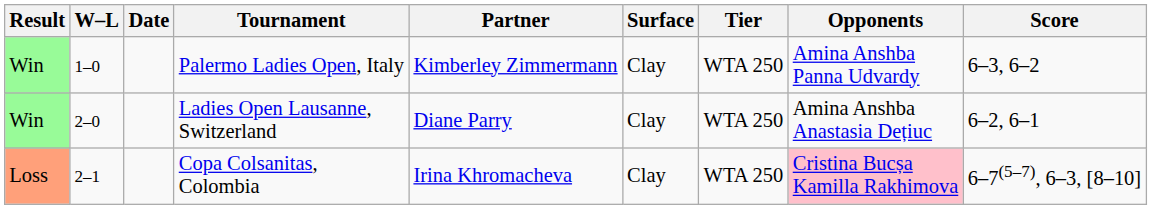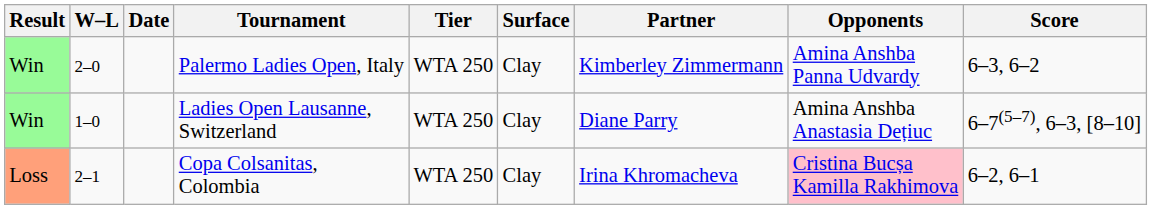columns swapped: Tier <-> Partner
Palermo Ladies Open, Italy | W–L: 1–0 -> 2–0
Ladies Open Lausanne, Switzerland | W–L: 2–0 -> 1–0
Ladies Open Lausanne, Switzerland | Score: 6–2, 6–1 -> 6–7(5–7), 6–3, [8–10]
Copa Colsanitas, Colombia | Score: 6–7(5–7), 6–3, [8–10] -> 6–2, 6–1
